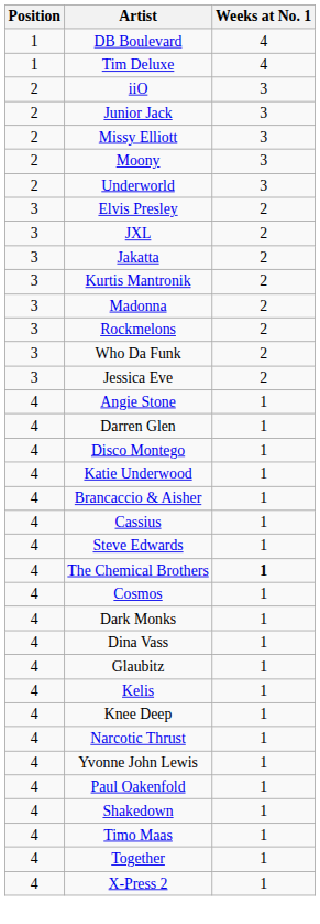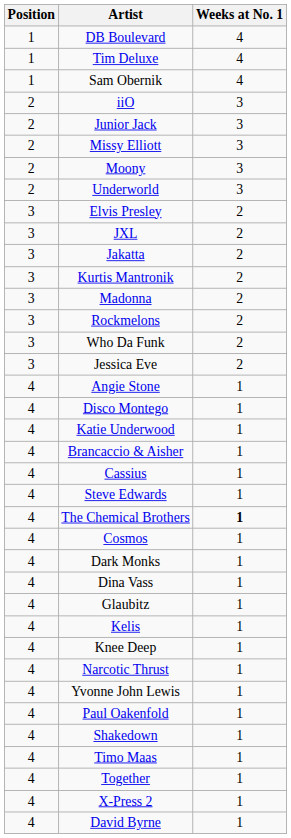+ row: 1 | Sam Obernik | 4
- row: 4 | Darren Glen | 1
+ row: 4 | David Byrne | 1
